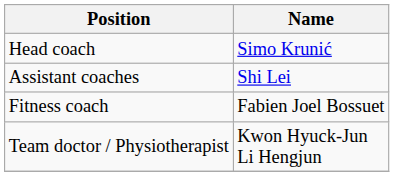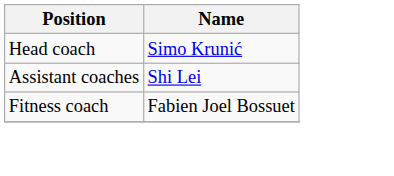- row: Team doctor / Physiotherapist | Kwon Hyuck-Jun Li Hengjun
